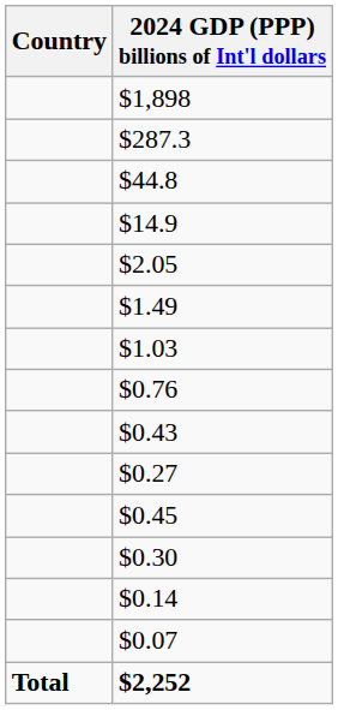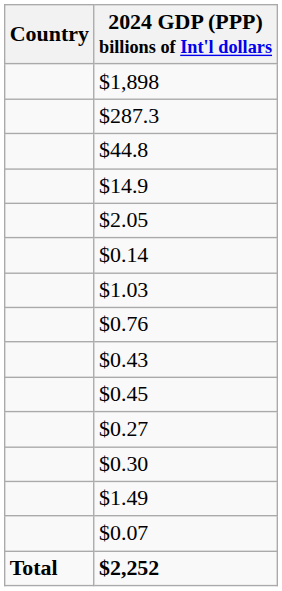rows swapped: $1.49 <-> $0.14
rows swapped: $0.27 <-> $0.45
